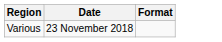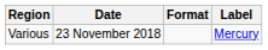+ column: Label | Mercury
